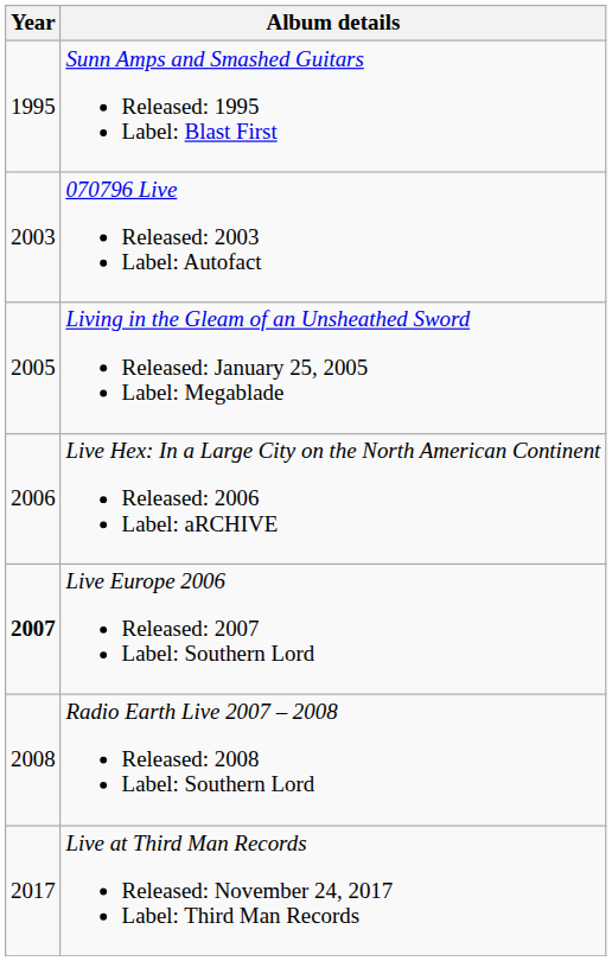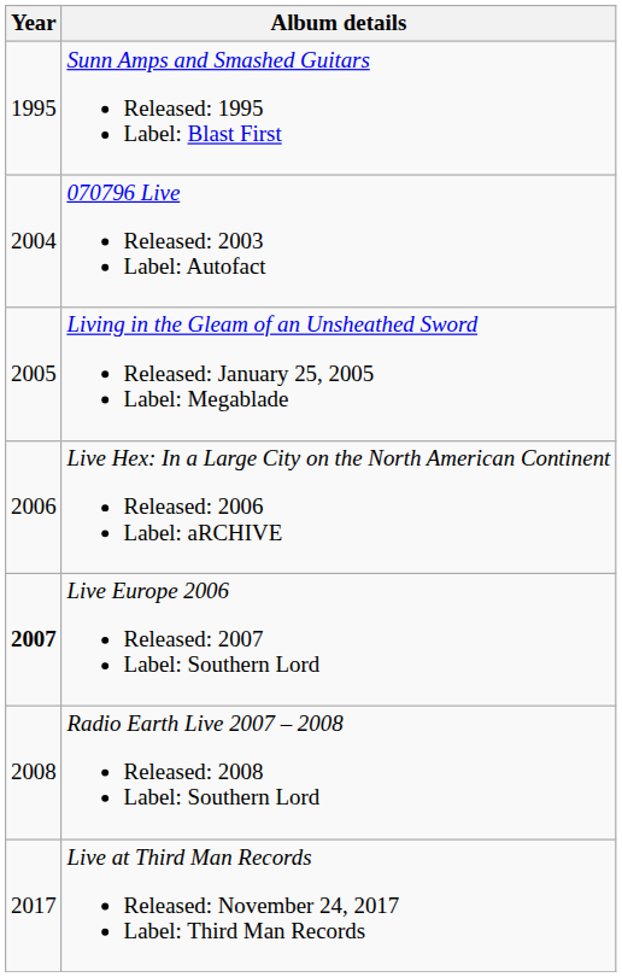070796 Live Released: 2003 Label: Autofact | Year: 2003 -> 2004
